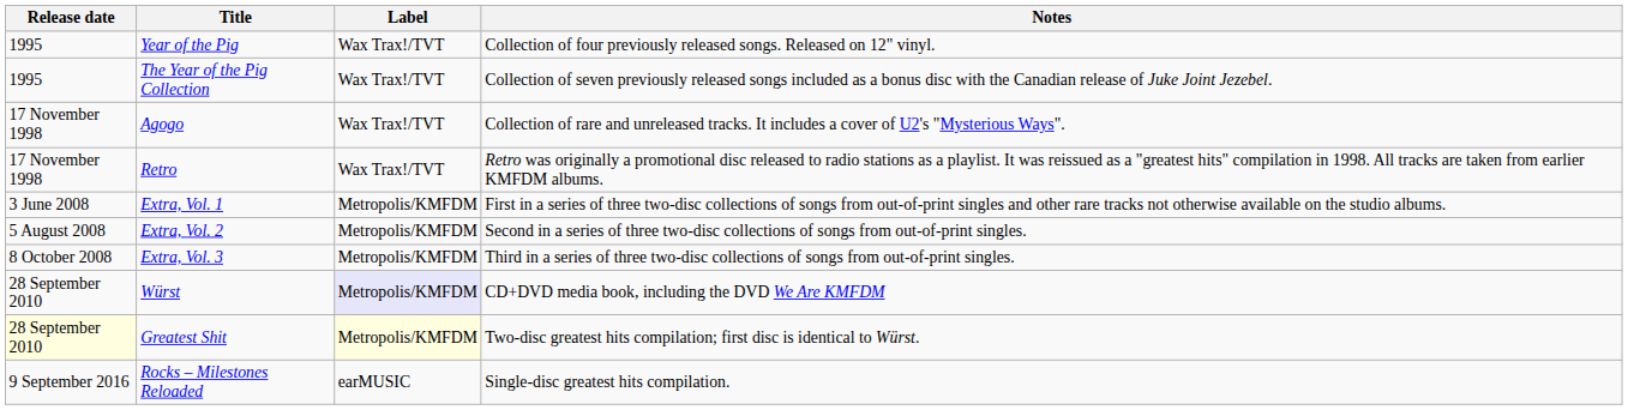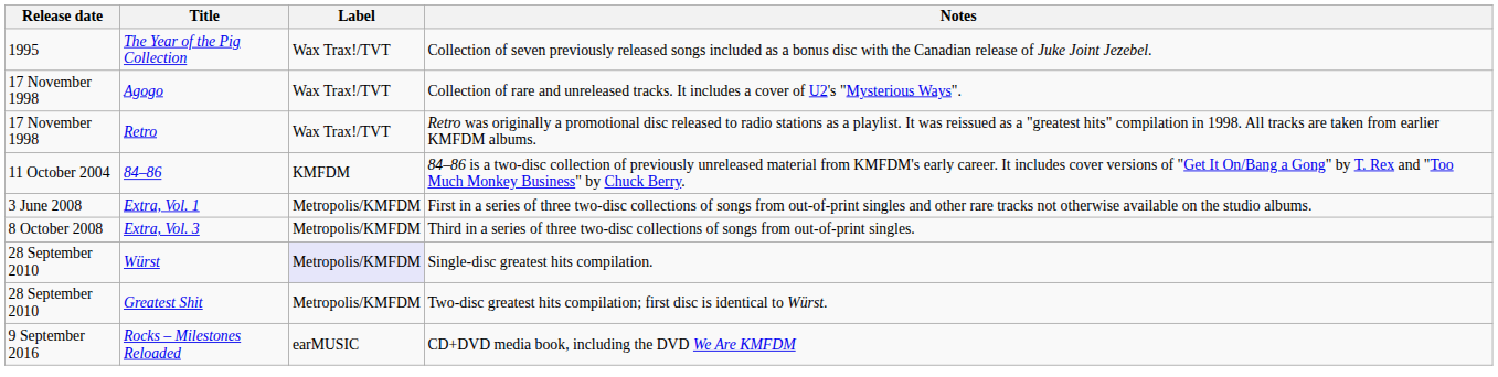- row: 1995 | Year of the Pig | Wax Trax!/TVT | Collection of four previously released songs. Released on 12" vinyl.
+ row: 11 October 2004 | 84–86 | KMFDM | 84–86 is a two-disc collection of previously unreleased material from KMFDM's early career. It includes cover versions of "Get It On/Bang a Gong" by T. Rex and "Too Much Monkey Business" by Chuck Berry.
- row: 5 August 2008 | Extra, Vol. 2 | Metropolis/KMFDM | Second in a series of three two-disc collections of songs from out-of-print singles.
Würst | Notes: CD+DVD media book, including the DVD We Are KMFDM -> Single-disc greatest hits compilation.
Greatest Shit | Release date: lightyellow background -> no background
Greatest Shit | Label: lightyellow background -> no background
Rocks – Milestones Reloaded | Notes: Single-disc greatest hits compilation. -> CD+DVD media book, including the DVD We Are KMFDM
